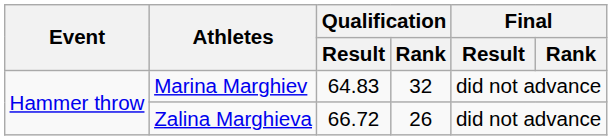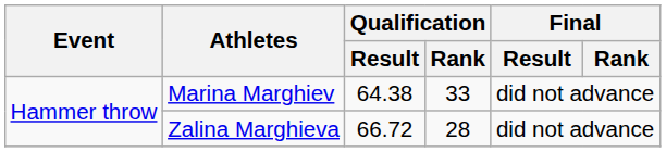Marina Marghiev | Qualification / Result: 64.83 -> 64.38
Marina Marghiev | Qualification / Rank: 32 -> 33
Zalina Marghieva | Qualification / Rank: 26 -> 28
